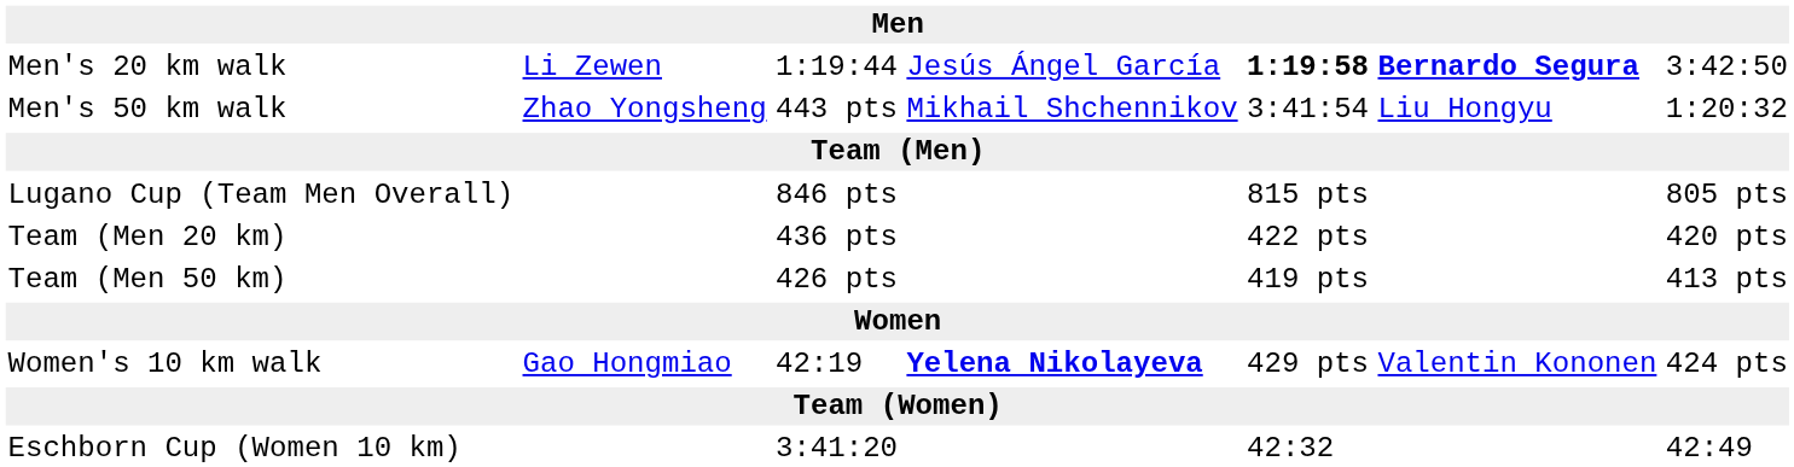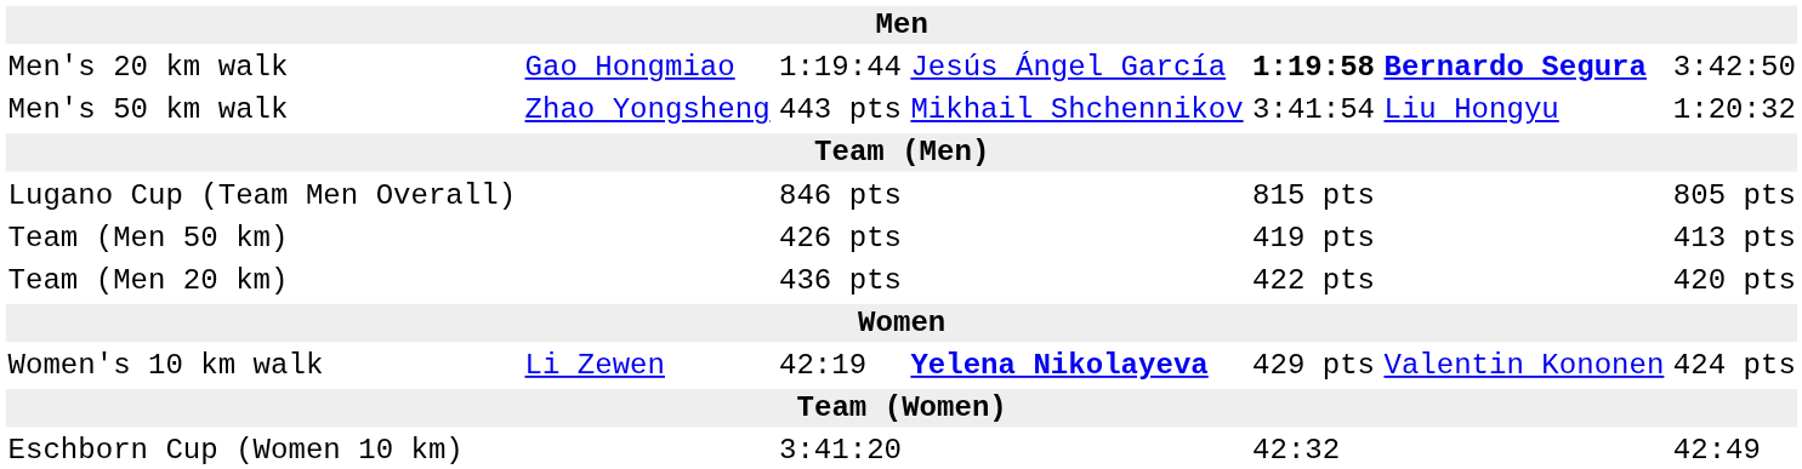Men's 20 km walk | column 2: Li Zewen -> Gao Hongmiao
rows swapped: Team (Men 20 km) <-> Team (Men 50 km)
Women's 10 km walk | column 2: Gao Hongmiao -> Li Zewen
